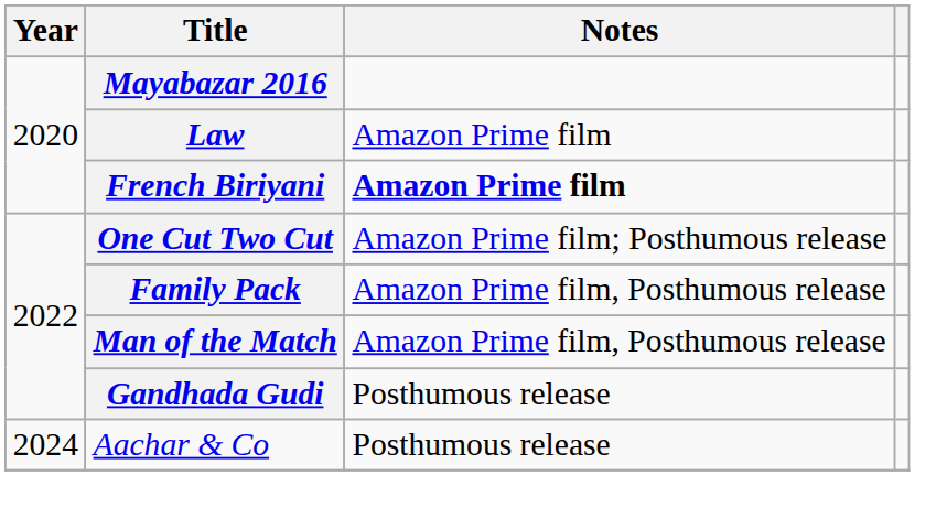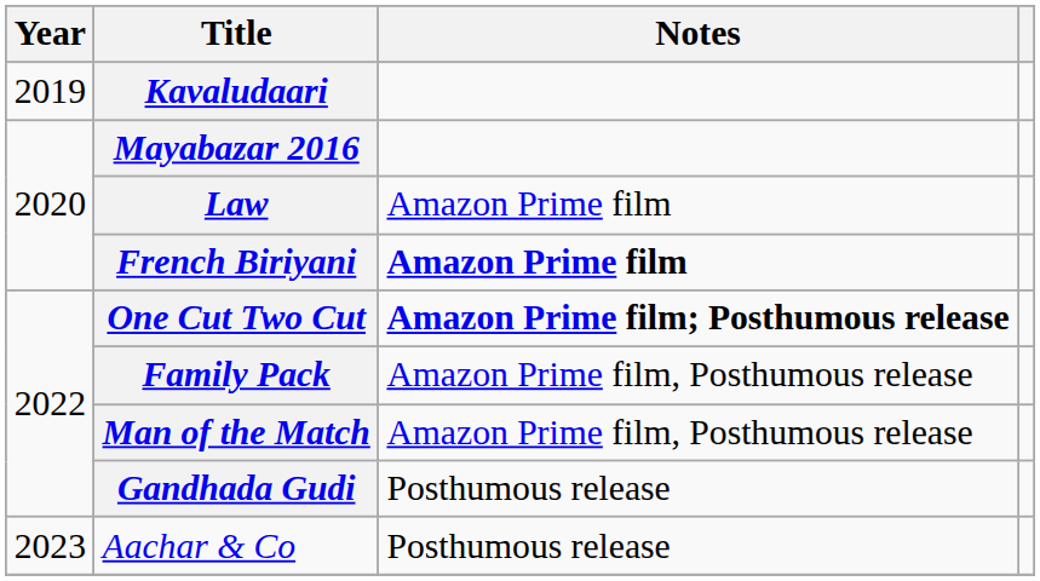+ row: 2019 | Kavaludaari
One Cut Two Cut | Notes: normal -> bold
Aachar & Co | Year: 2024 -> 2023
